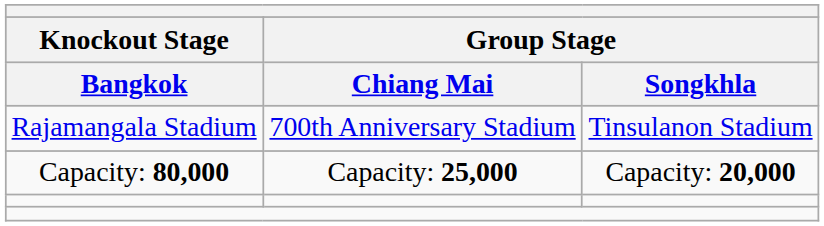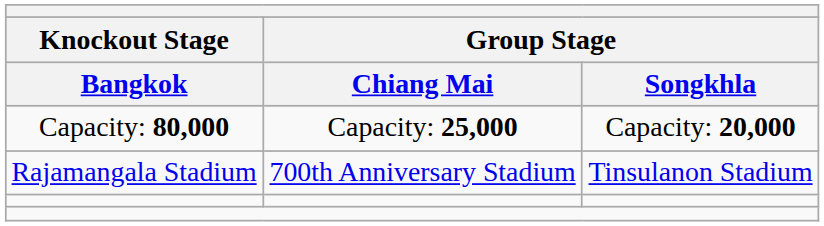rows swapped: Rajamangala Stadium <-> Capacity: 80,000
